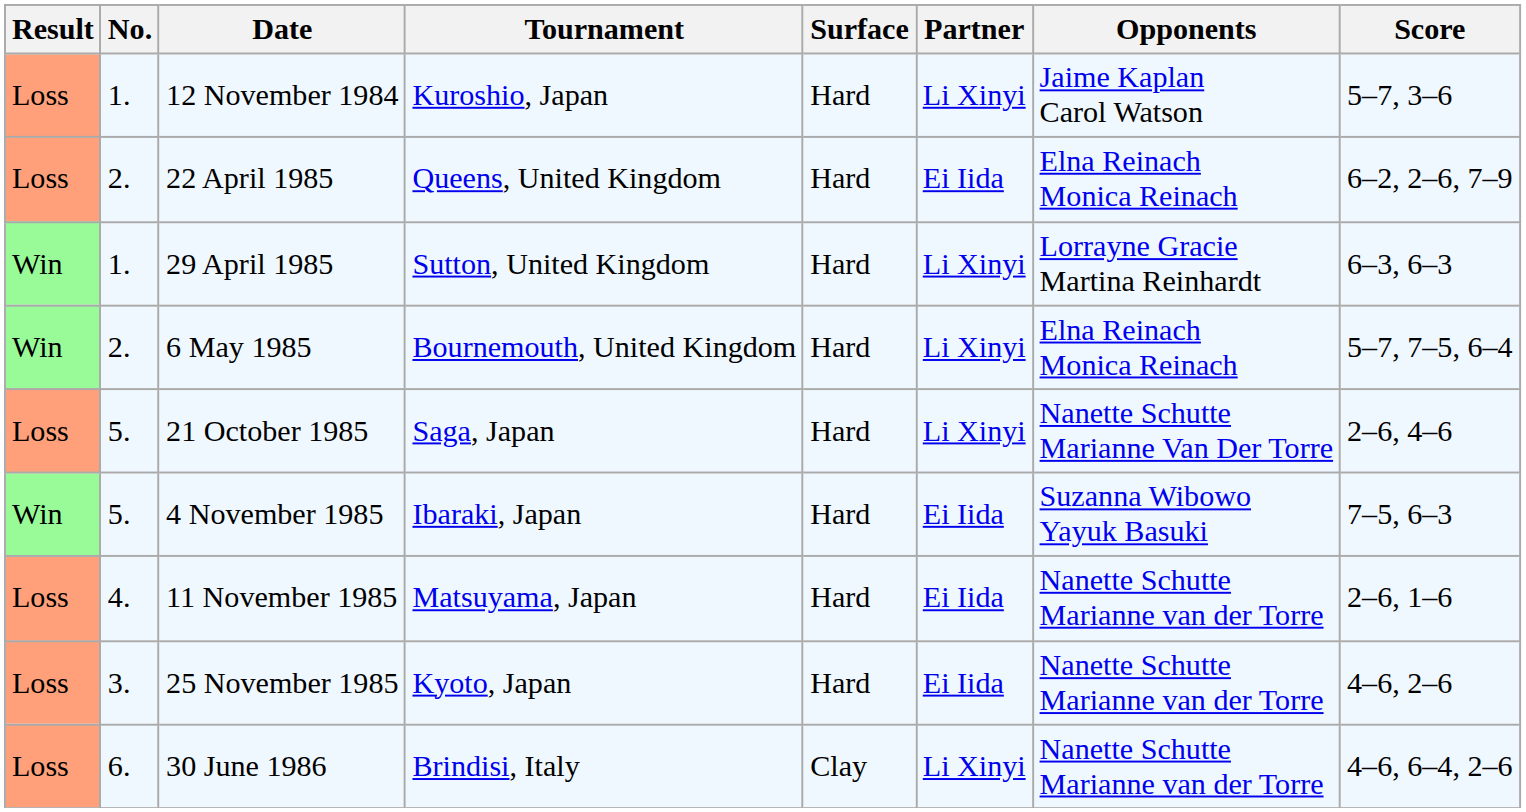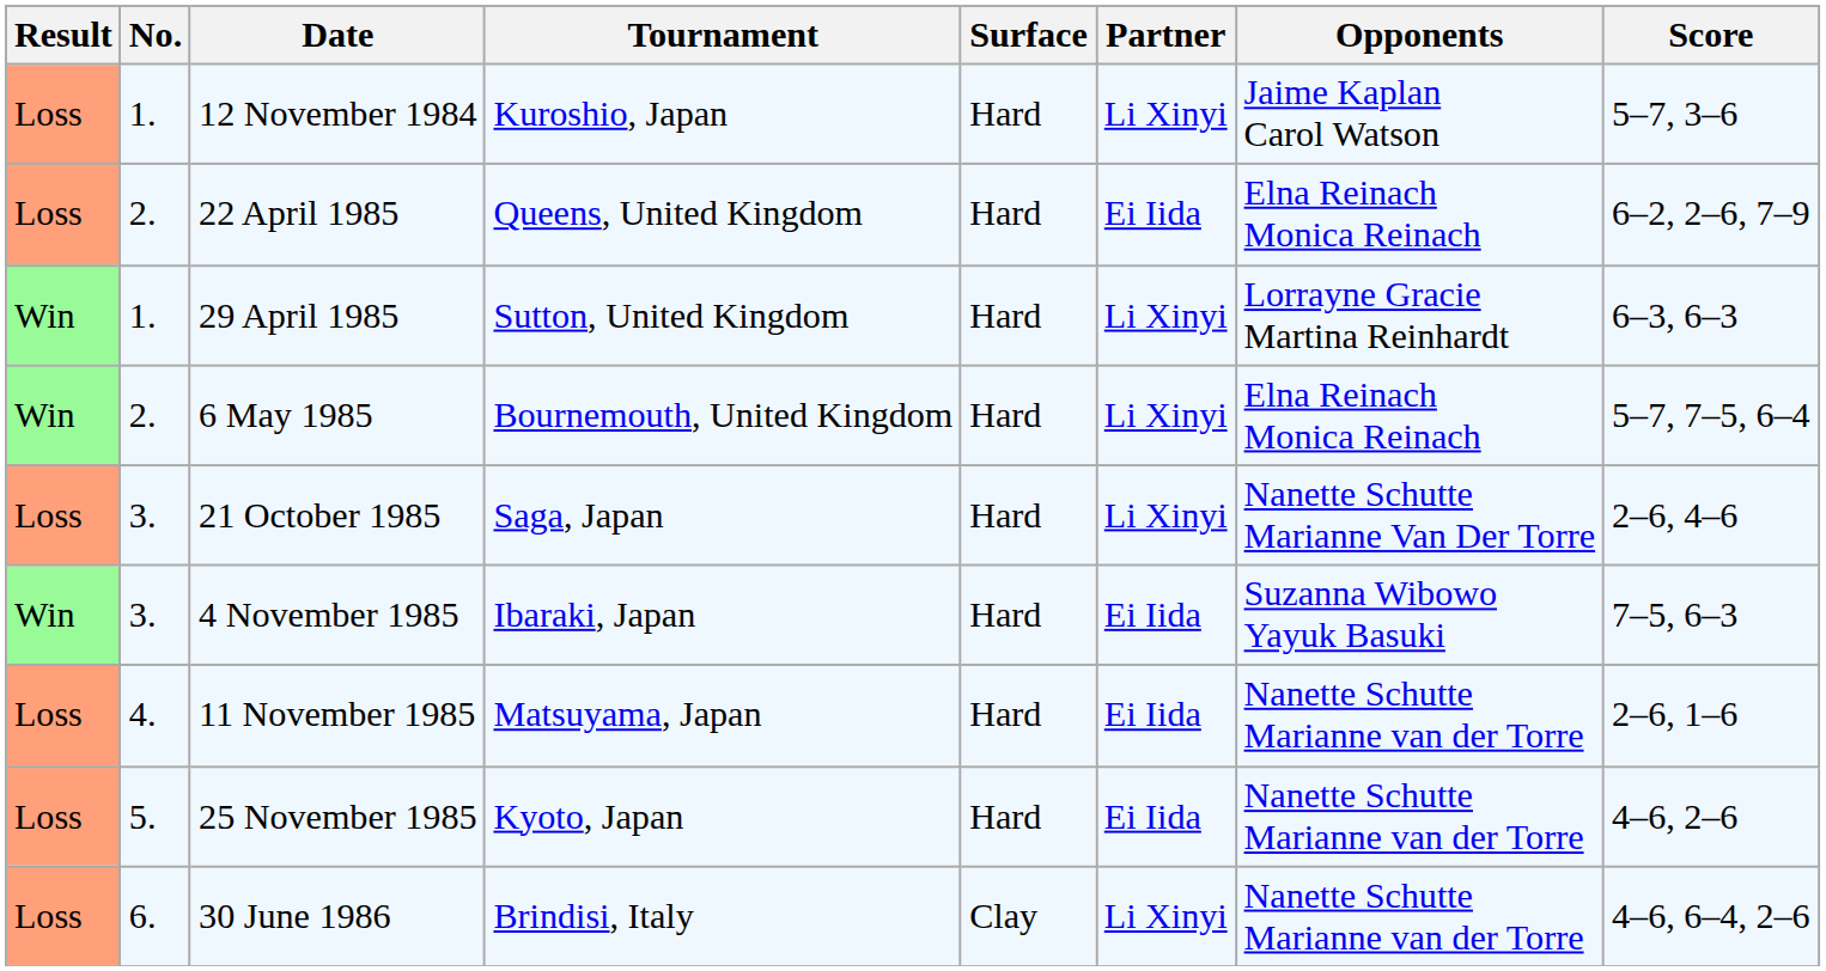21 October 1985 | No.: 5. -> 3.
4 November 1985 | No.: 5. -> 3.
25 November 1985 | No.: 3. -> 5.
